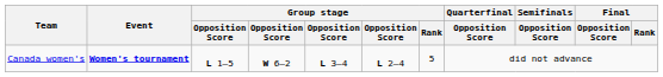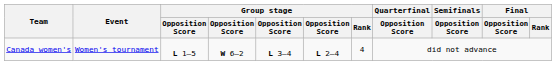Canada women's | Event: bold -> normal
Canada women's | Group stage / Rank: 5 -> 4
